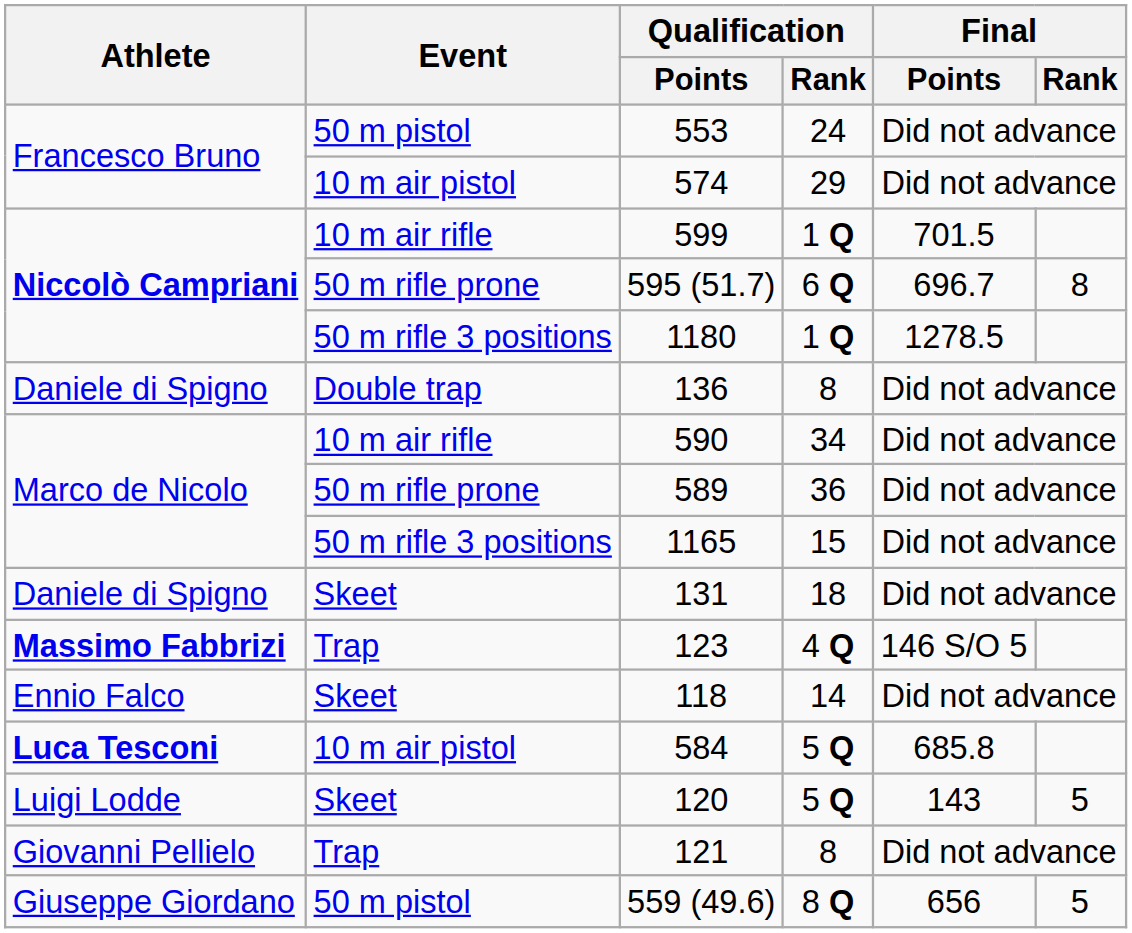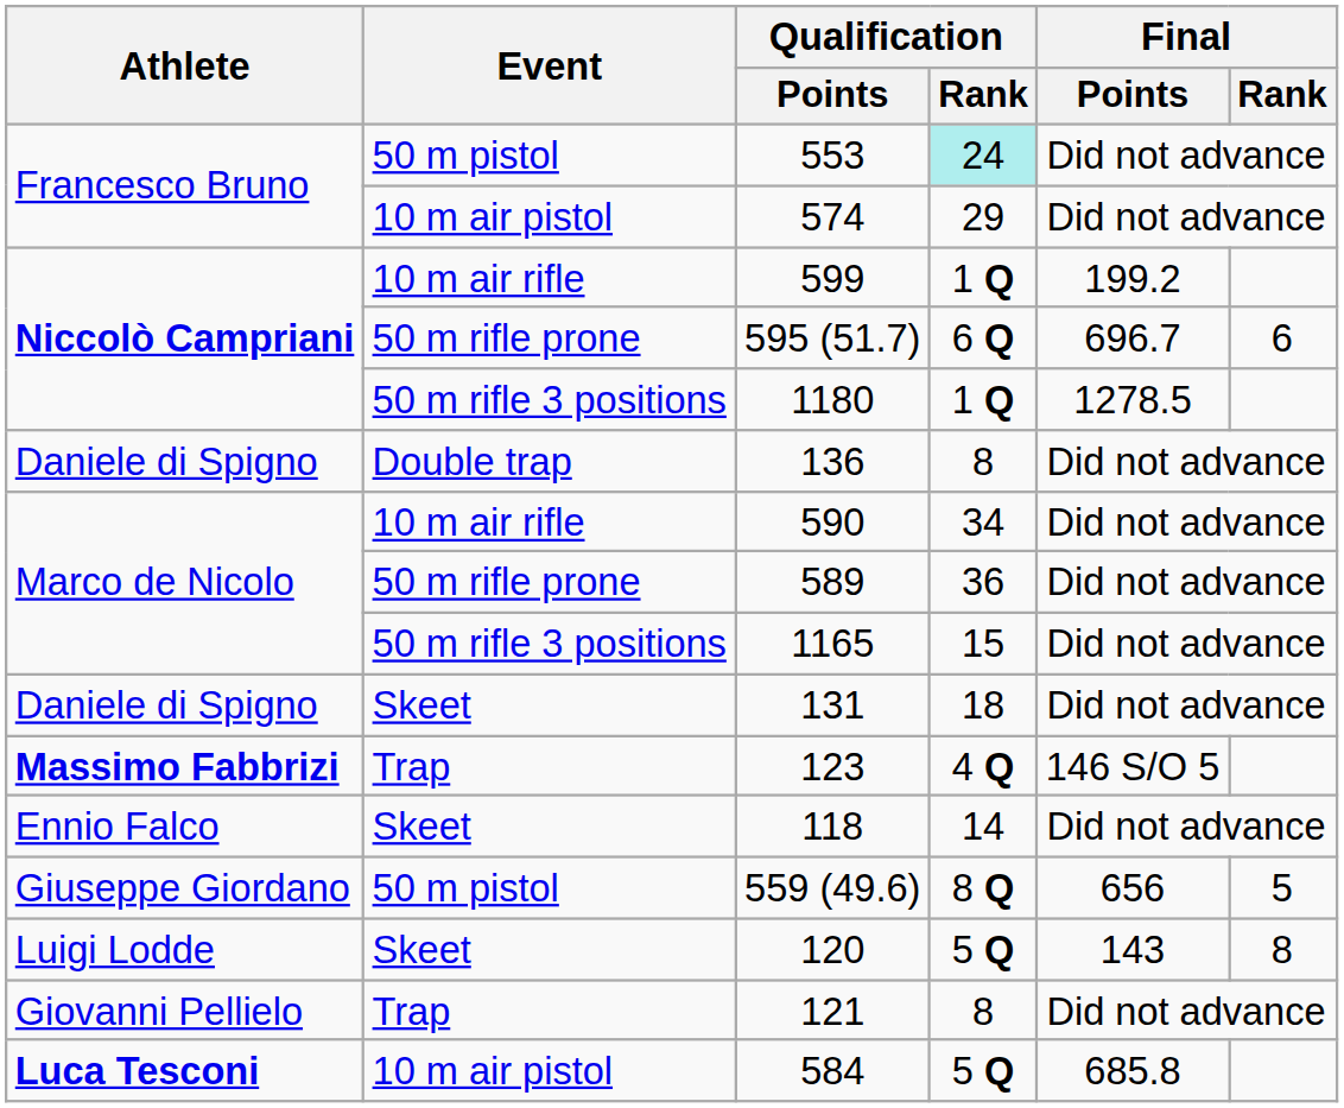553 | Qualification / Rank: no background -> paleturquoise background
599 | Final / Points: 701.5 -> 199.2
595 (51.7) | Final / Rank: 8 -> 6
rows swapped: 559 (49.6) <-> 584
120 | Final / Rank: 5 -> 8
